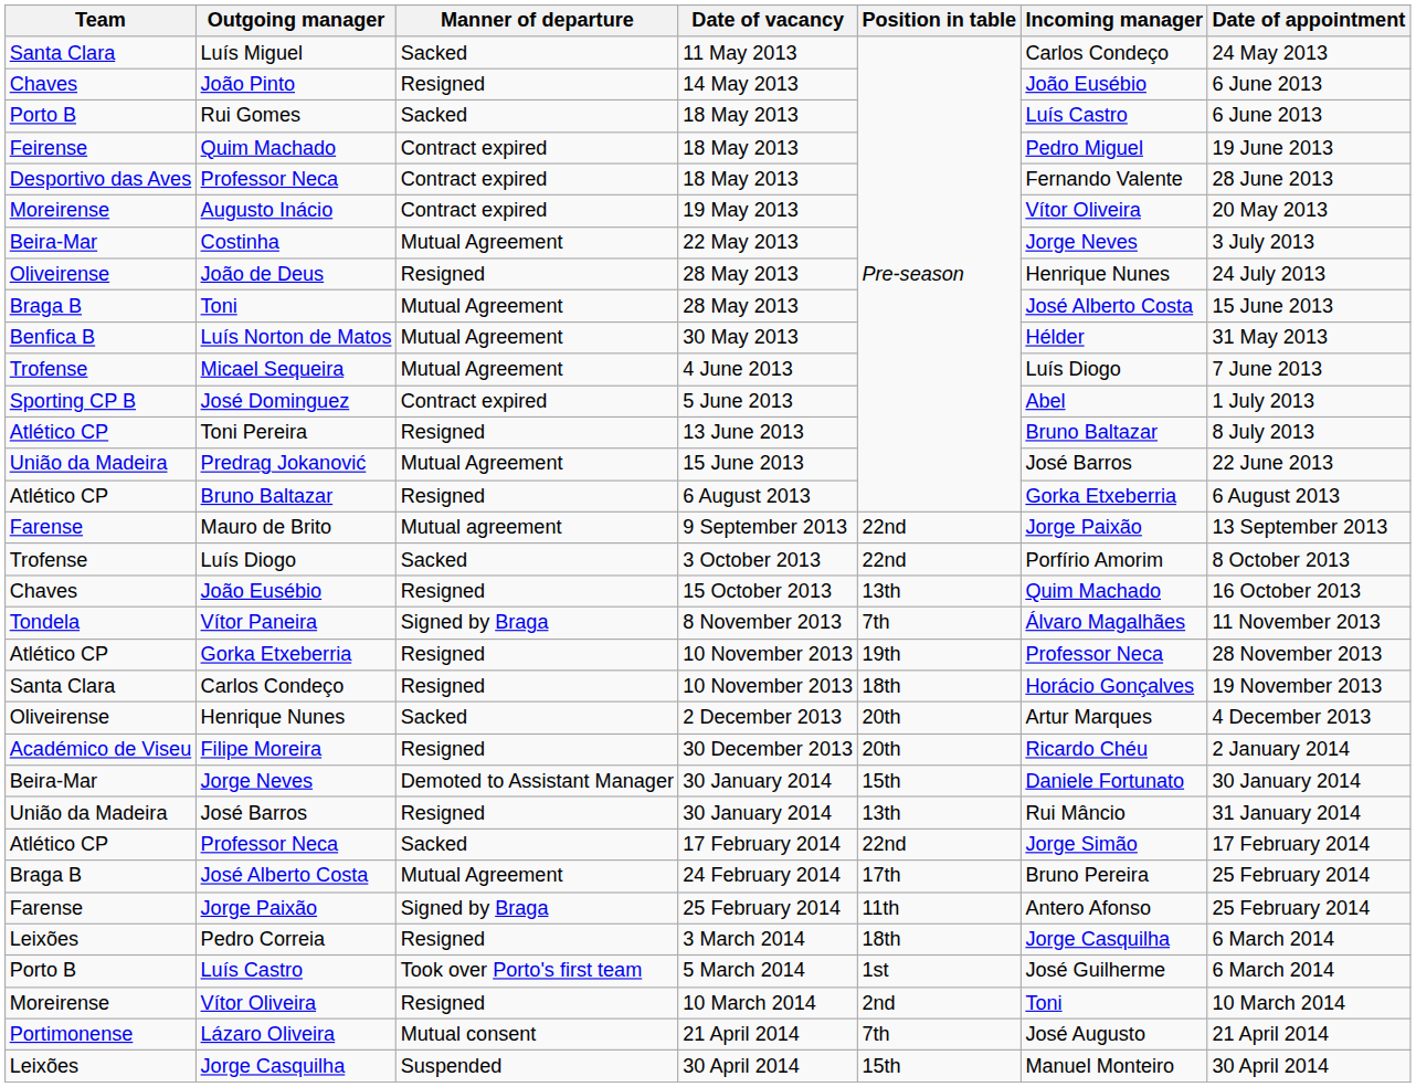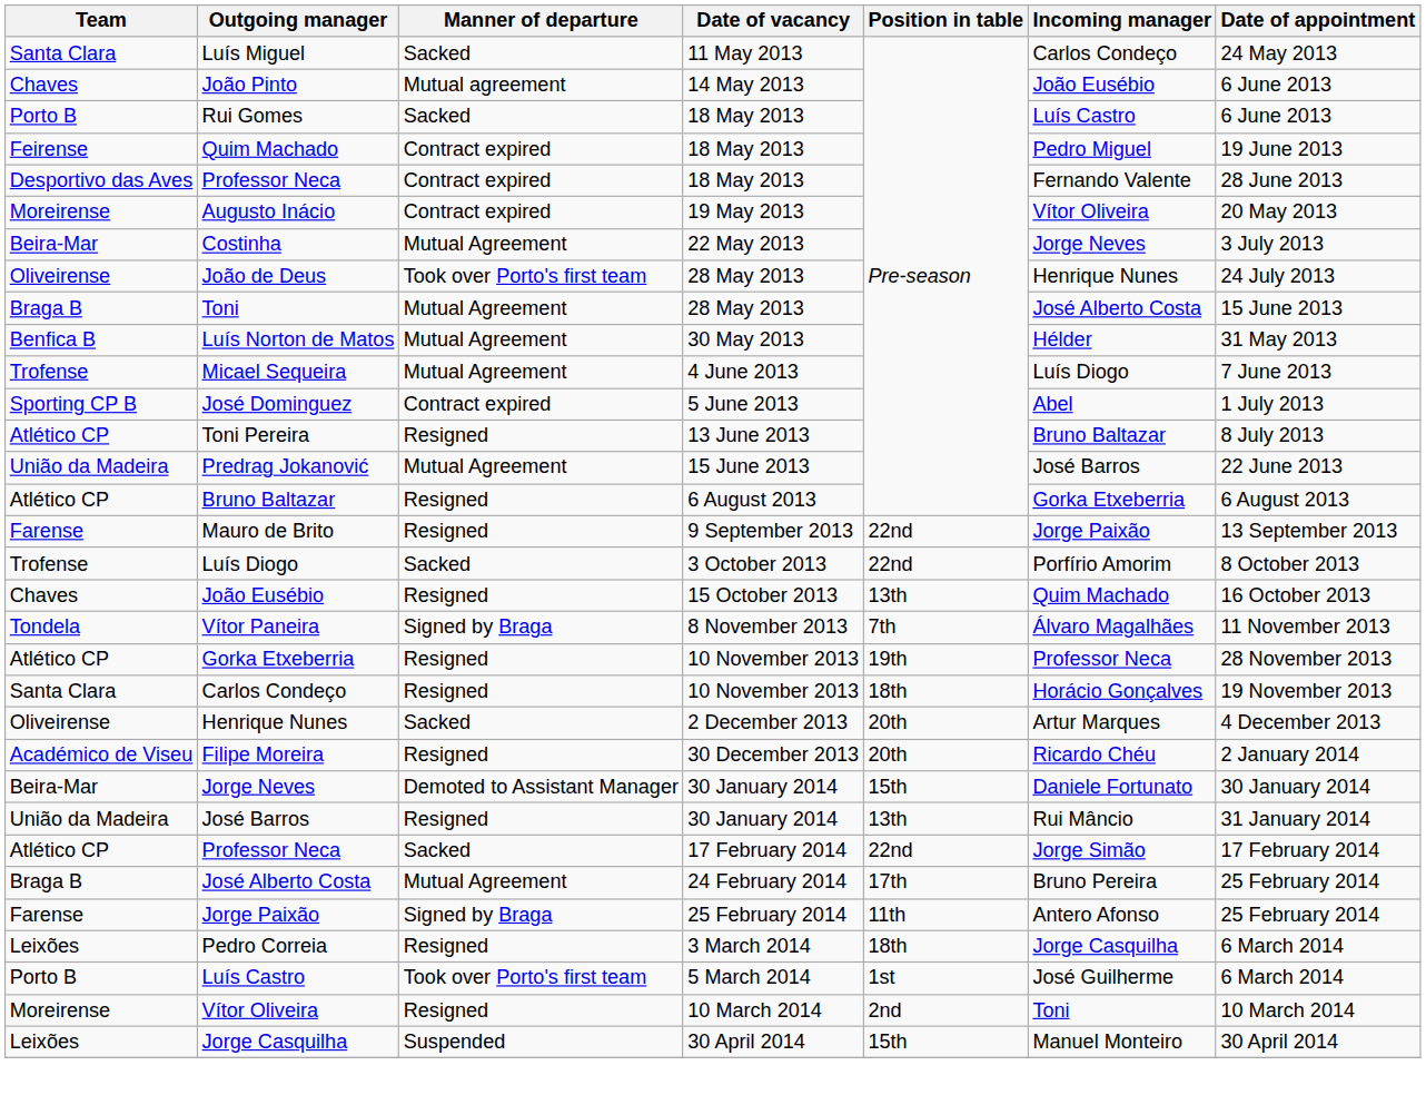João Pinto | Manner of departure: Resigned -> Mutual agreement
João de Deus | Manner of departure: Resigned -> Took over Porto's first team
Mauro de Brito | Manner of departure: Mutual agreement -> Resigned
- row: Portimonense | Lázaro Oliveira | Mutual consent | 21 April 2014 | 7th | José Augusto | 21 April 2014
